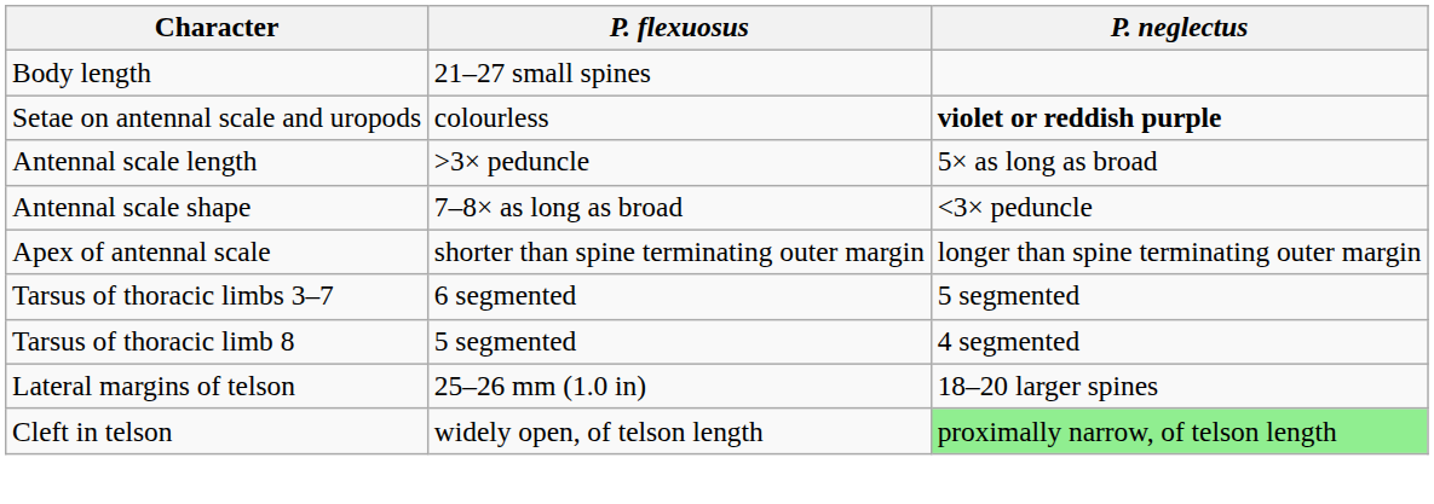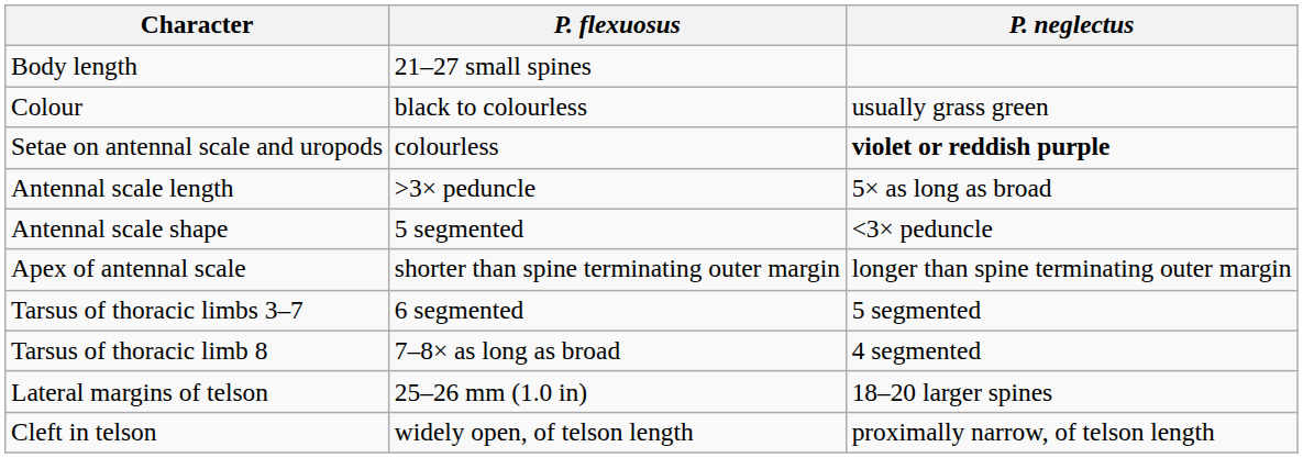+ row: Colour | black to colourless | usually grass green
Antennal scale shape | P. flexuosus: 7–8× as long as broad -> 5 segmented
Tarsus of thoracic limb 8 | P. flexuosus: 5 segmented -> 7–8× as long as broad
Cleft in telson | P. neglectus: lightgreen background -> no background
